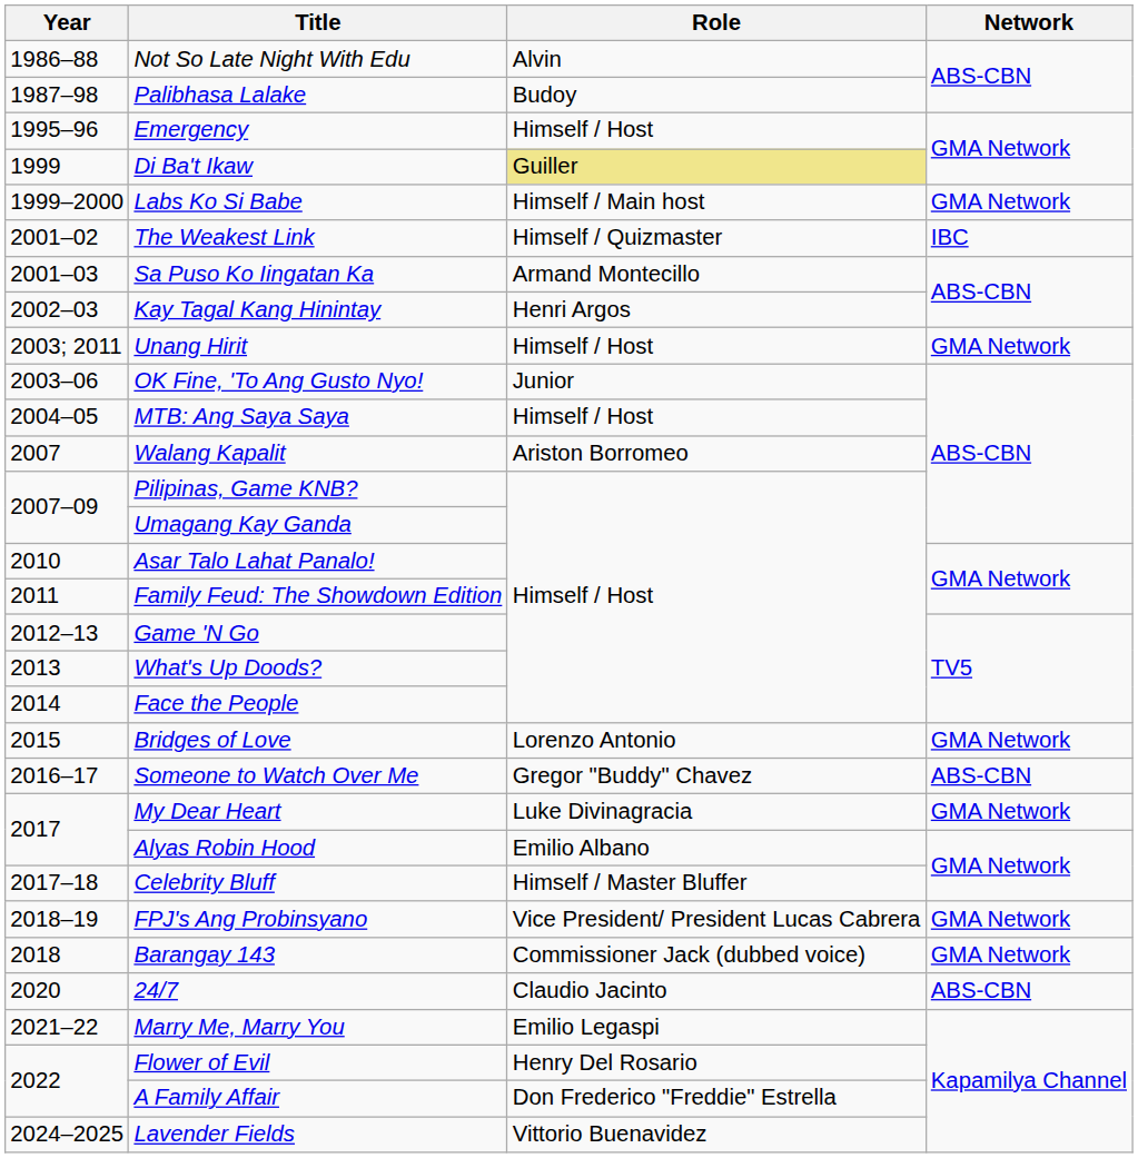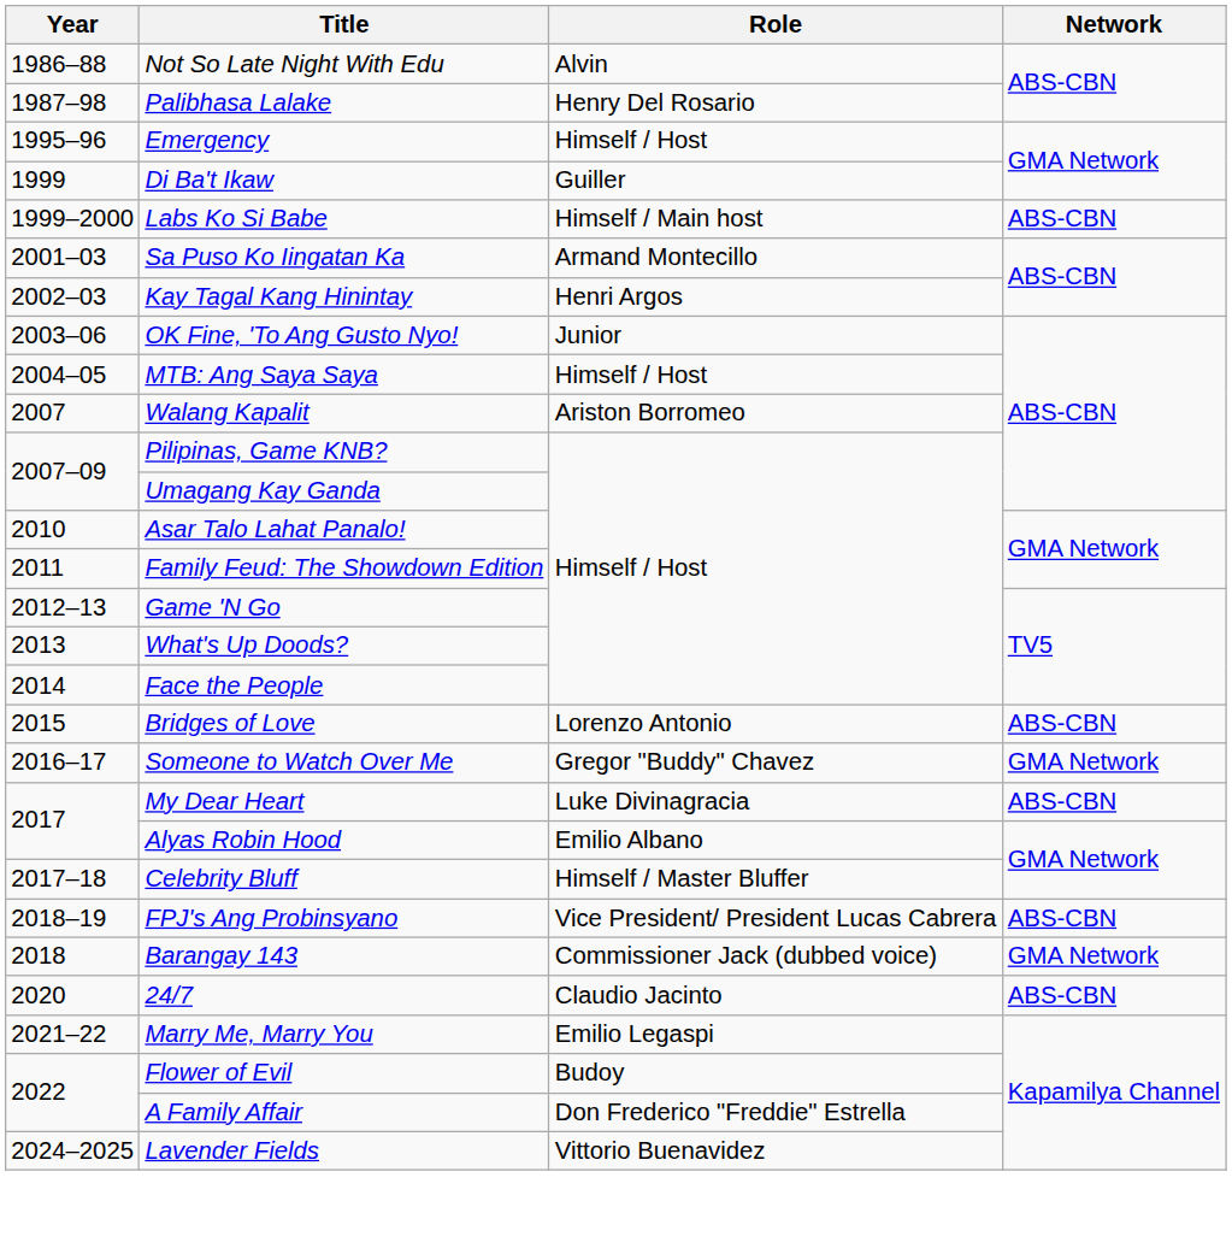Palibhasa Lalake | Role: Budoy -> Henry Del Rosario
Di Ba't Ikaw | Role: khaki background -> no background
Labs Ko Si Babe | Network: GMA Network -> ABS-CBN
- row: 2001–02 | The Weakest Link | Himself / Quizmaster | IBC
- row: 2003; 2011 | Unang Hirit | Himself / Host | GMA Network
Bridges of Love | Network: GMA Network -> ABS-CBN
Someone to Watch Over Me | Network: ABS-CBN -> GMA Network
My Dear Heart | Network: GMA Network -> ABS-CBN
FPJ's Ang Probinsyano | Network: GMA Network -> ABS-CBN
Flower of Evil | Role: Henry Del Rosario -> Budoy
